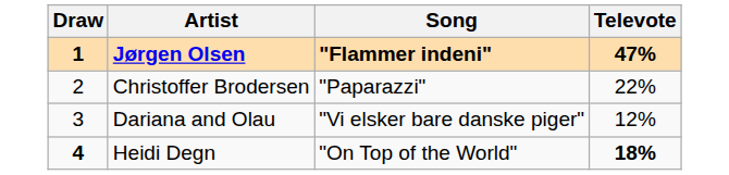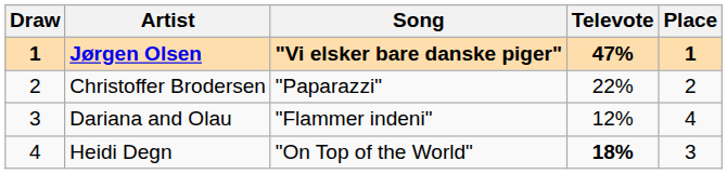+ column: Place | 1 | 2 | 4 | 3
Jørgen Olsen | Song: "Flammer indeni" -> "Vi elsker bare danske piger"
Dariana and Olau | Song: "Vi elsker bare danske piger" -> "Flammer indeni"
Heidi Degn | Draw: bold -> normal
